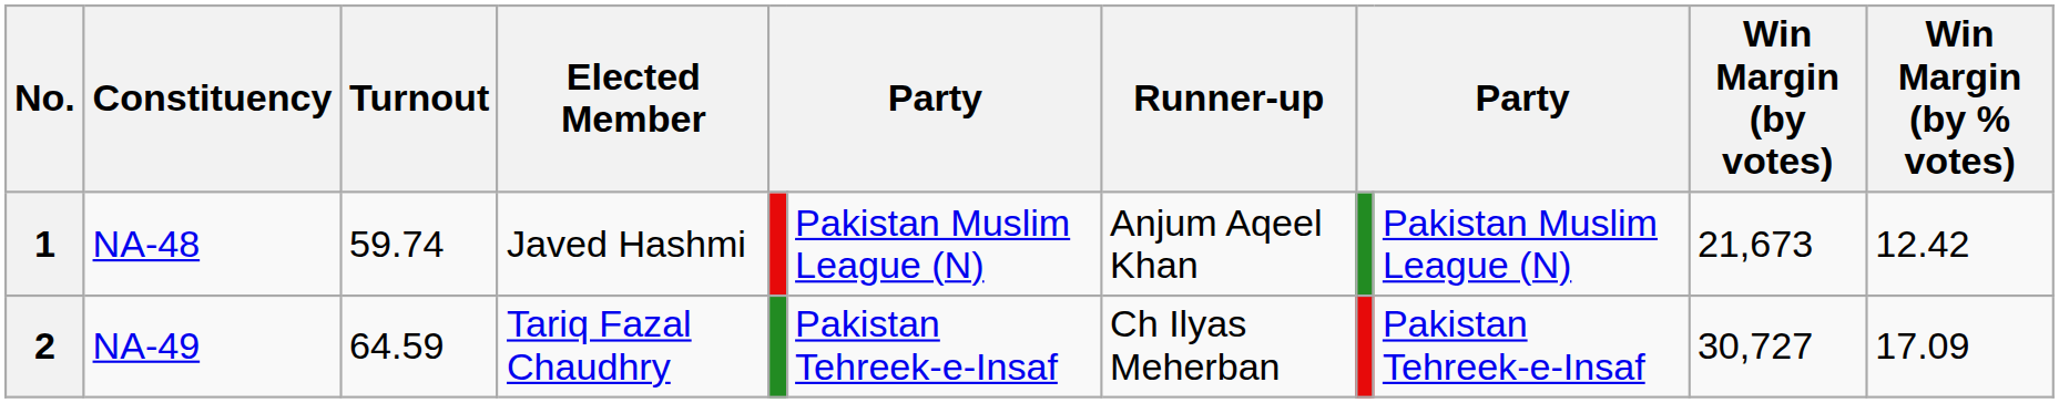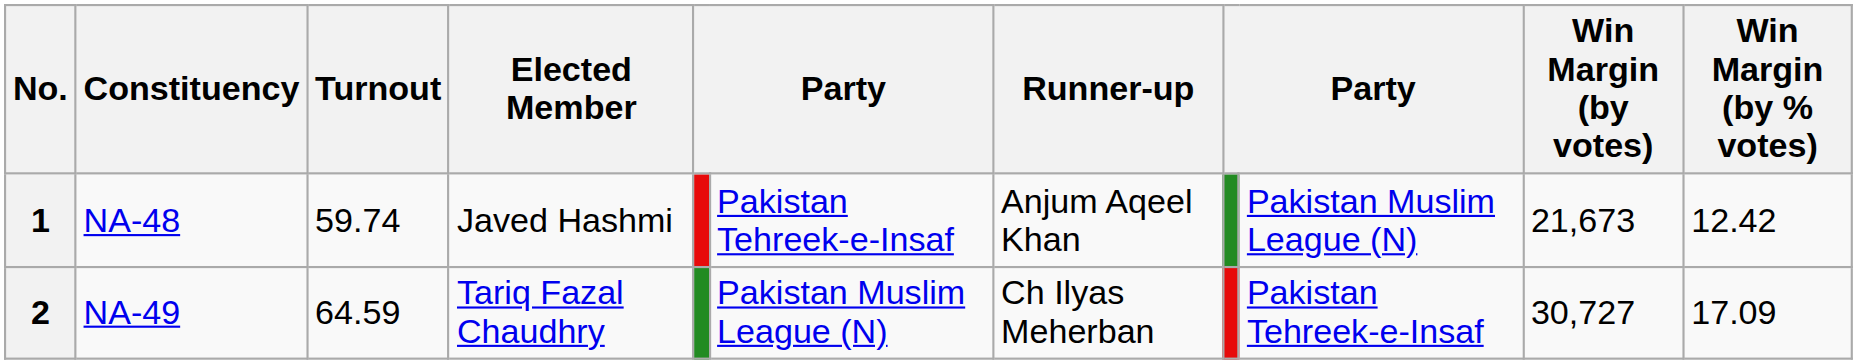1 | column 6: Pakistan Muslim League (N) -> Pakistan Tehreek-e-Insaf
2 | column 6: Pakistan Tehreek-e-Insaf -> Pakistan Muslim League (N)
